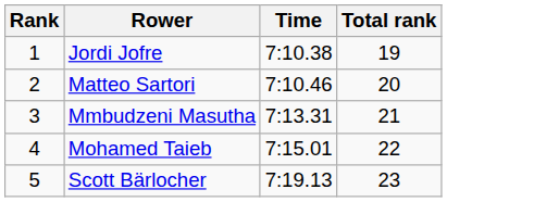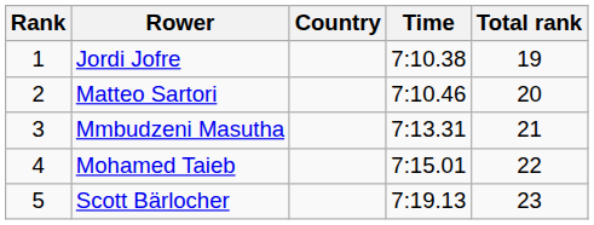+ column: Country
